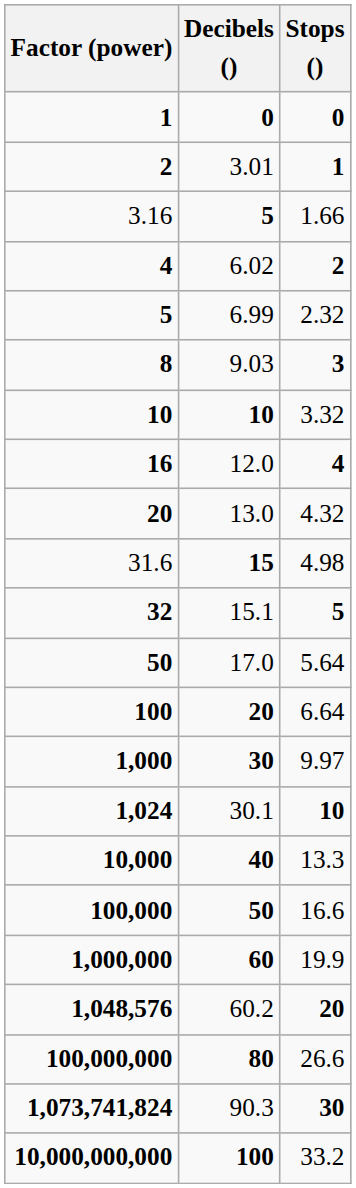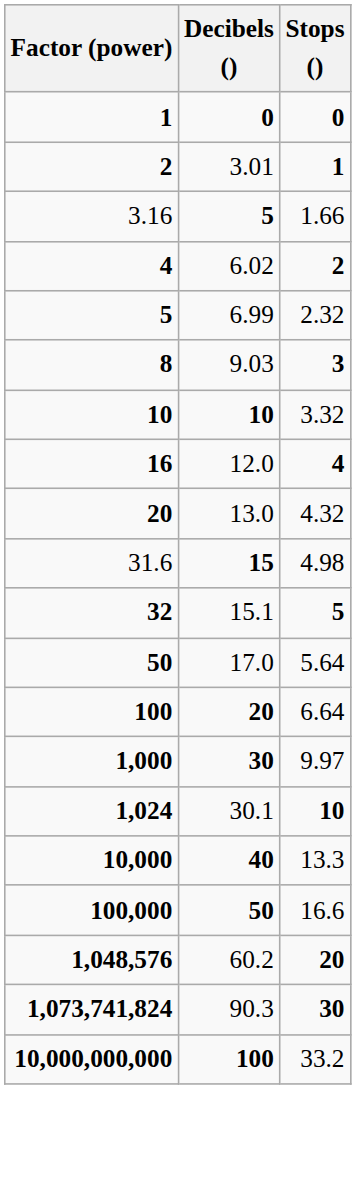- row: 1,000,000 | 60 | 19.9
- row: 100,000,000 | 80 | 26.6
